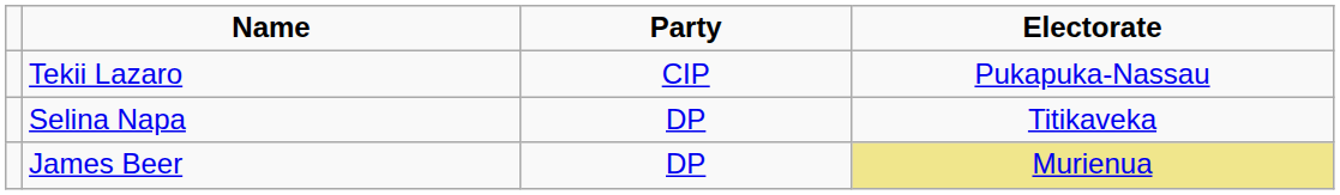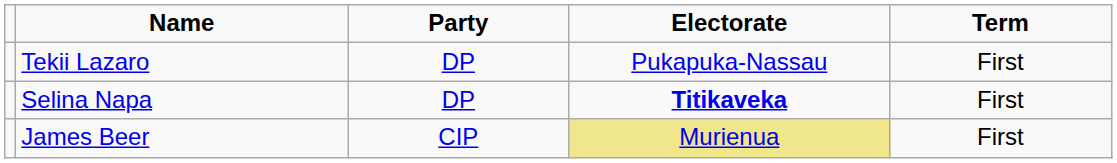+ column: Term | First | First | First
Tekii Lazaro | Party: CIP -> DP
Selina Napa | Electorate: normal -> bold
James Beer | Party: DP -> CIP
